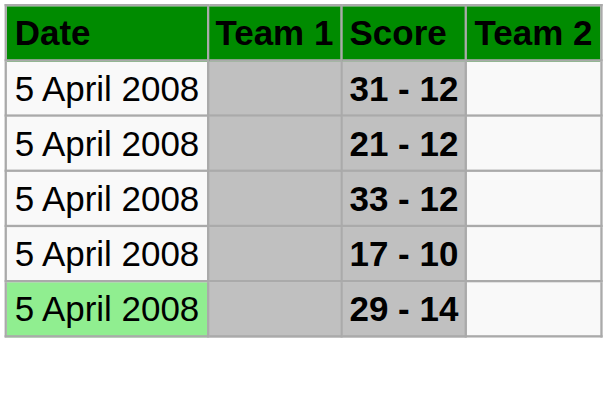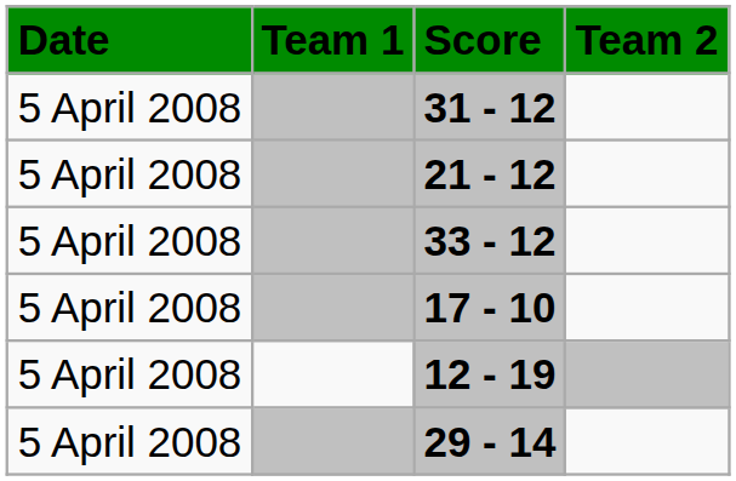+ row: 5 April 2008 | 12 - 19
29 - 14 | Date: lightgreen background -> no background
